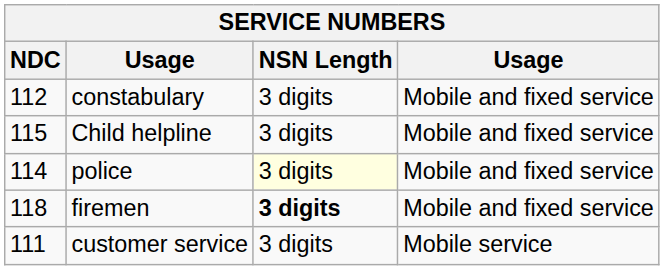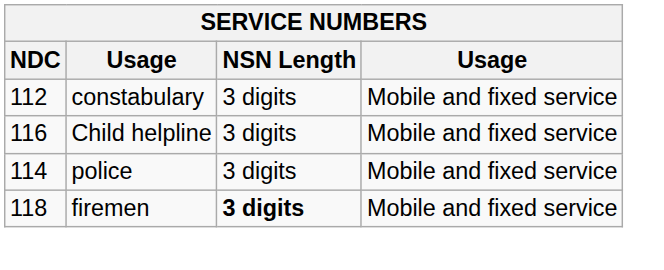Child helpline | NDC: 115 -> 116
police | NSN Length: lightyellow background -> no background
- row: 111 | customer service | 3 digits | Mobile service
